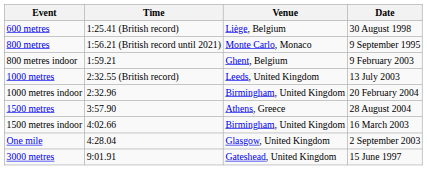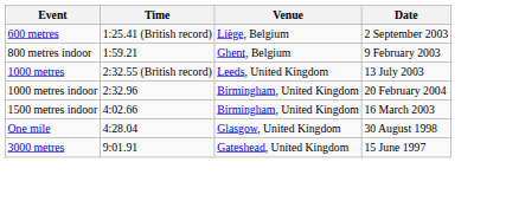600 metres | Date: 30 August 1998 -> 2 September 2003
- row: 800 metres | 1:56.21 (British record until 2021) | Monte Carlo, Monaco | 9 September 1995
- row: 1500 metres | 3:57.90 | Athens, Greece | 28 August 2004
One mile | Date: 2 September 2003 -> 30 August 1998
